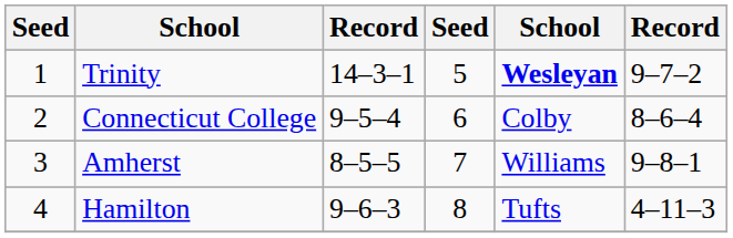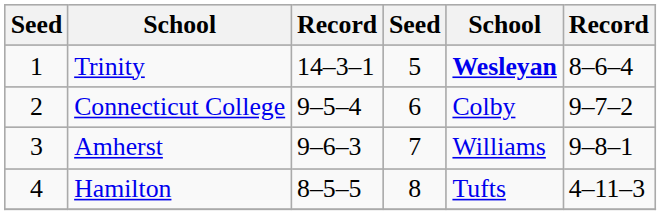Trinity | column 6: 9–7–2 -> 8–6–4
Connecticut College | column 6: 8–6–4 -> 9–7–2
Amherst | column 3: 8–5–5 -> 9–6–3
Hamilton | column 3: 9–6–3 -> 8–5–5
